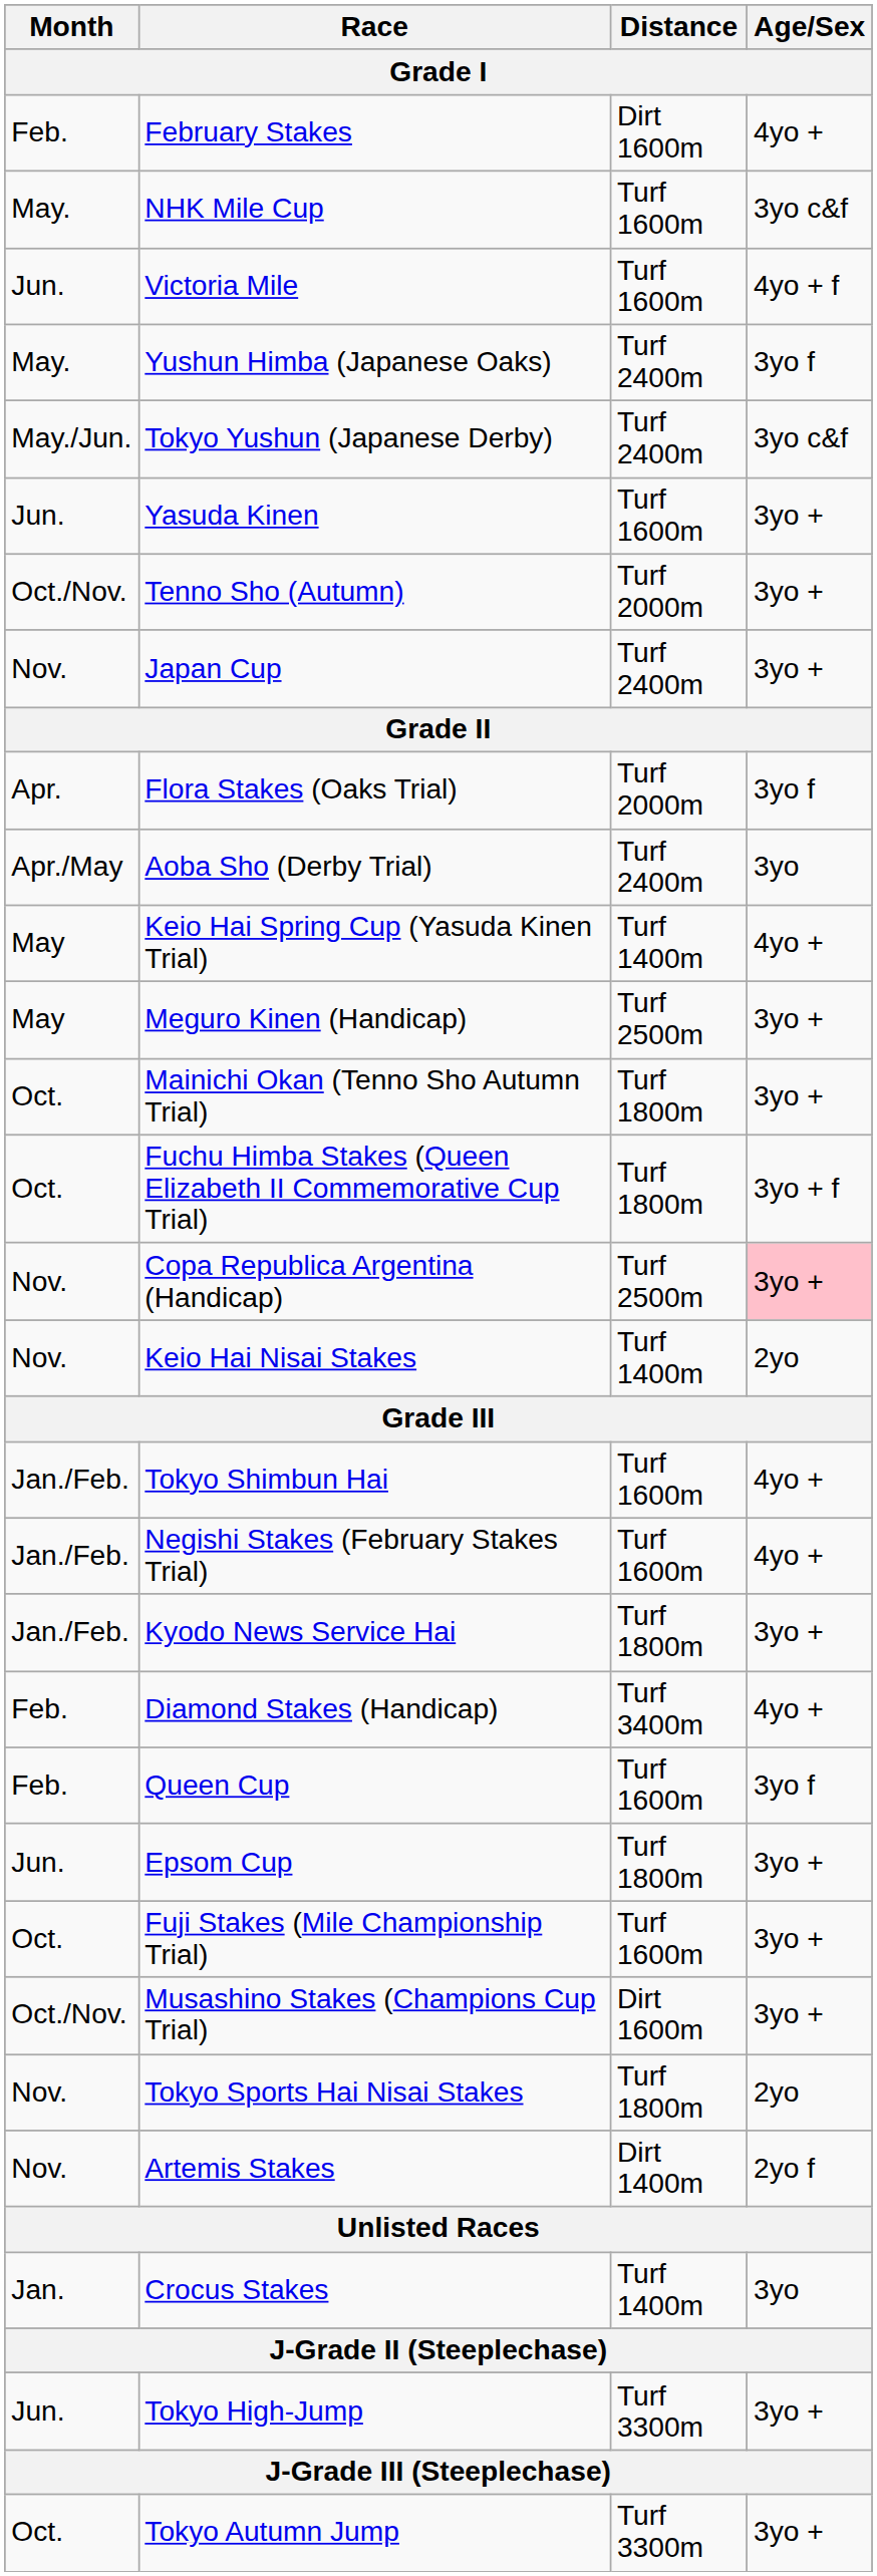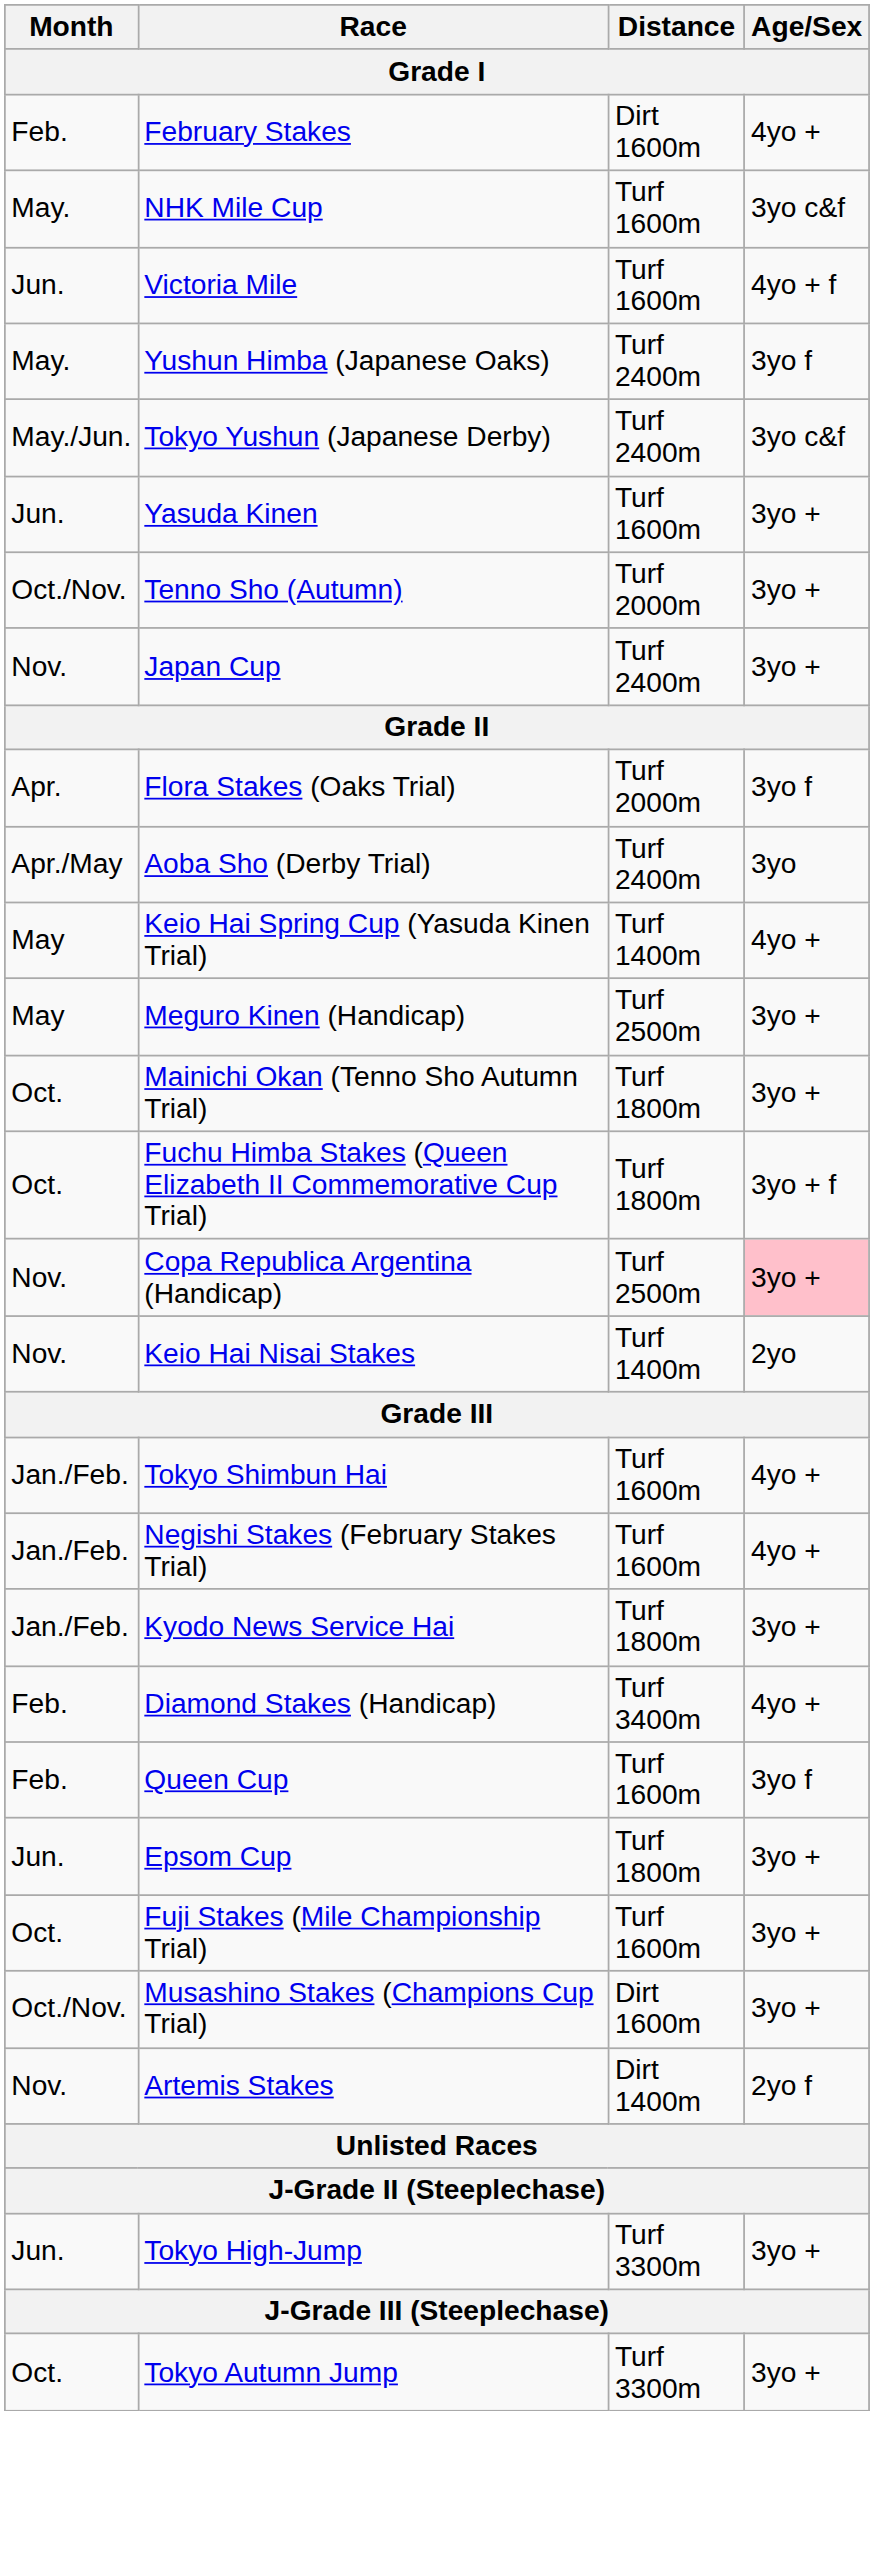- row: Nov. | Tokyo Sports Hai Nisai Stakes | Turf 1800m | 2yo
- row: Jan. | Crocus Stakes | Turf 1400m | 3yo
